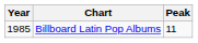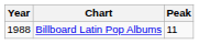Billboard Latin Pop Albums | Year: 1985 -> 1988
